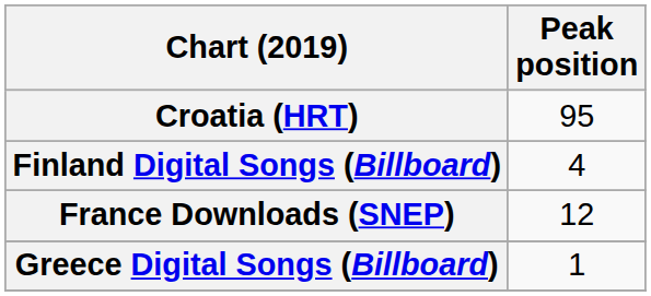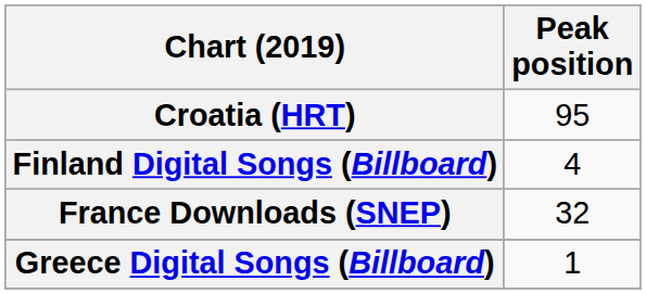France Downloads (SNEP) | Peak position: 12 -> 32
